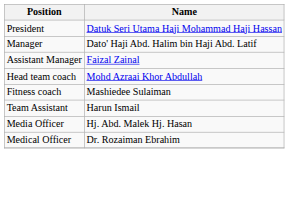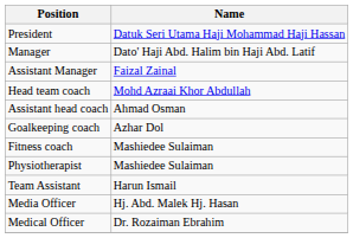+ row: Assistant head coach | Ahmad Osman
+ row: Goalkeeping coach | Azhar Dol
+ row: Physiotherapist | Mashiedee Sulaiman
